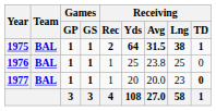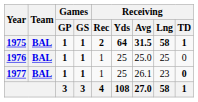1975 | Receiving / Lng: 38 -> 58
1976 | Receiving / Avg: 23.8 -> 25.0
1977 | Receiving / Yds: 20 -> 25
1977 | Receiving / Avg: 20.0 -> 26.1
